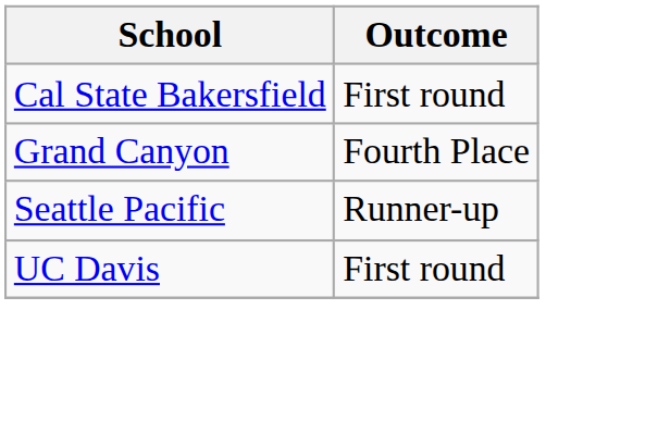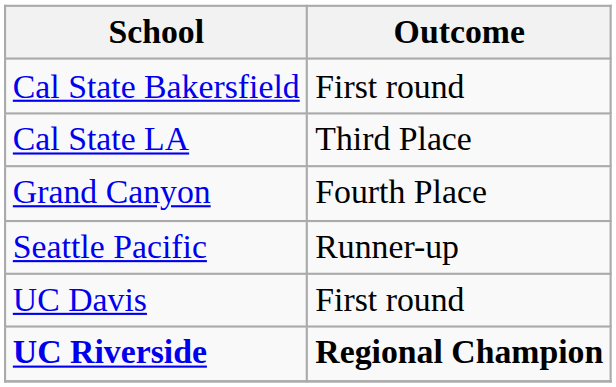+ row: Cal State LA | Third Place
+ row: UC Riverside | Regional Champion
